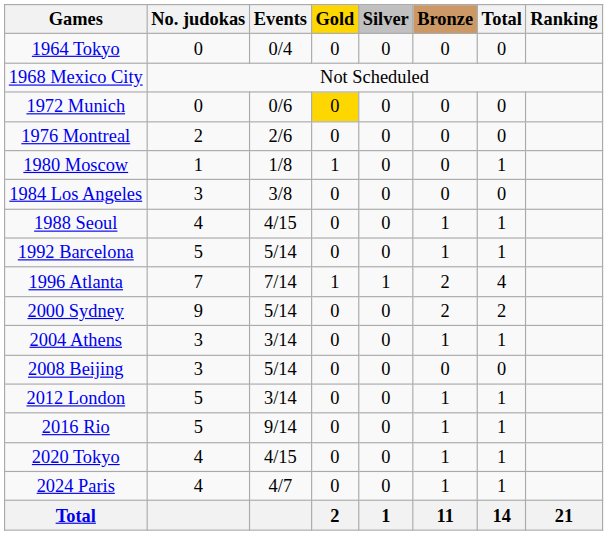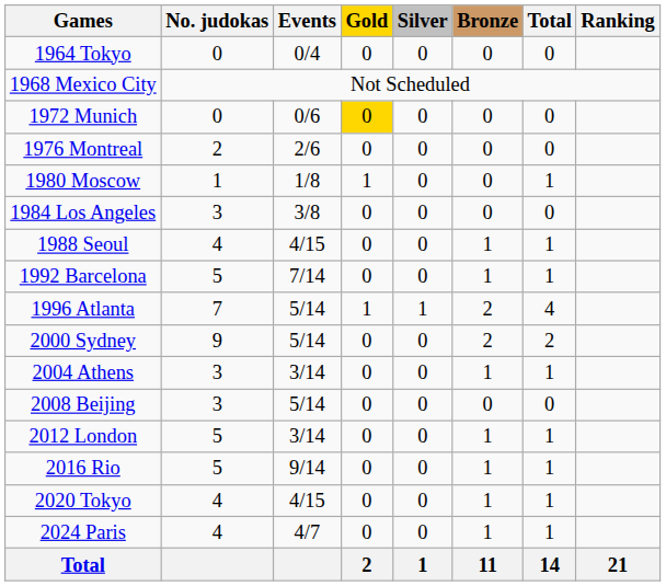1992 Barcelona | Events: 5/14 -> 7/14
1996 Atlanta | Events: 7/14 -> 5/14
